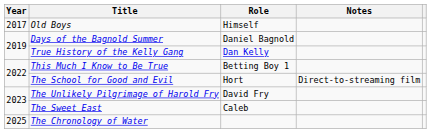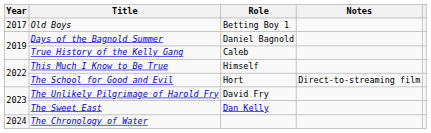Old Boys | Role: Himself -> Betting Boy 1
True History of the Kelly Gang | Role: Dan Kelly -> Caleb
This Much I Know to Be True | Role: Betting Boy 1 -> Himself
The Sweet East | Role: Caleb -> Dan Kelly
The Chronology of Water | Year: 2025 -> 2024
